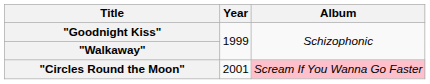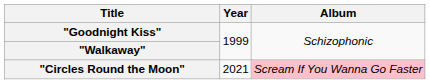"Circles Round the Moon" | Year: 2001 -> 2021
